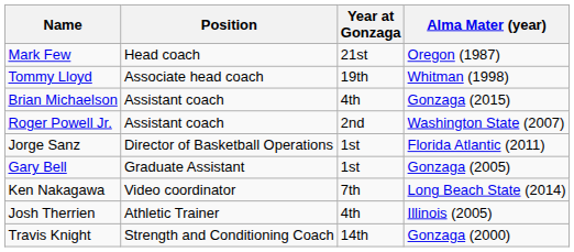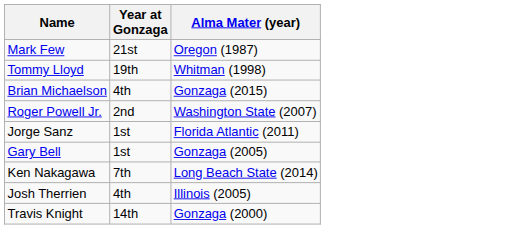- column: Position | Head coach | Associate head coach | Assistant coach | Assistant coach | Director of Basketball Operations | Graduate Assistant | Video coordinator | Athletic Trainer | Strength and Conditioning Coach
